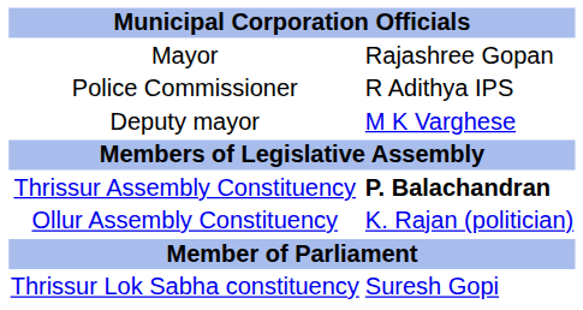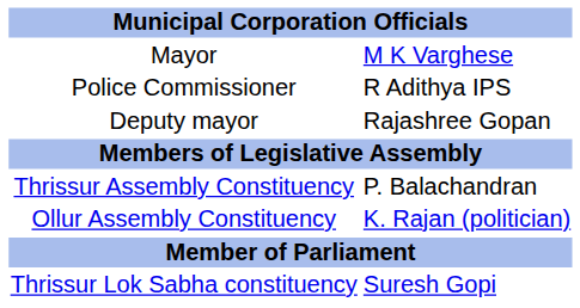Mayor | column 2: Rajashree Gopan -> M K Varghese
Deputy mayor | column 2: M K Varghese -> Rajashree Gopan
Thrissur Assembly Constituency | column 2: bold -> normal
